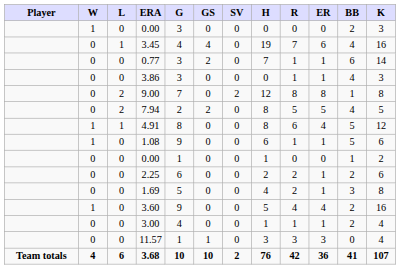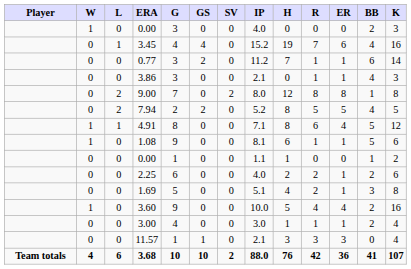+ column: IP | 4.0 | 15.2 | 11.2 | 2.1 | 8.0 | 5.2 | 7.1 | 8.1 | 1.1 | 4.0 | 5.1 | 10.0 | 3.0 | 2.1 | 88.0
